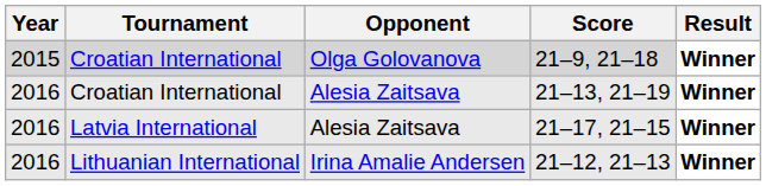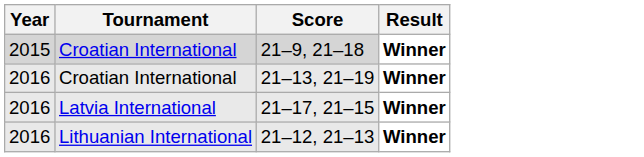- column: Opponent | Olga Golovanova | Alesia Zaitsava | Alesia Zaitsava | Irina Amalie Andersen
